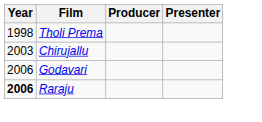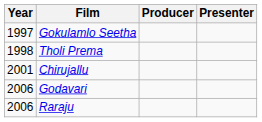+ row: 1997 | Gokulamlo Seetha
Chirujallu | Year: 2003 -> 2001
Raraju | Year: bold -> normal
